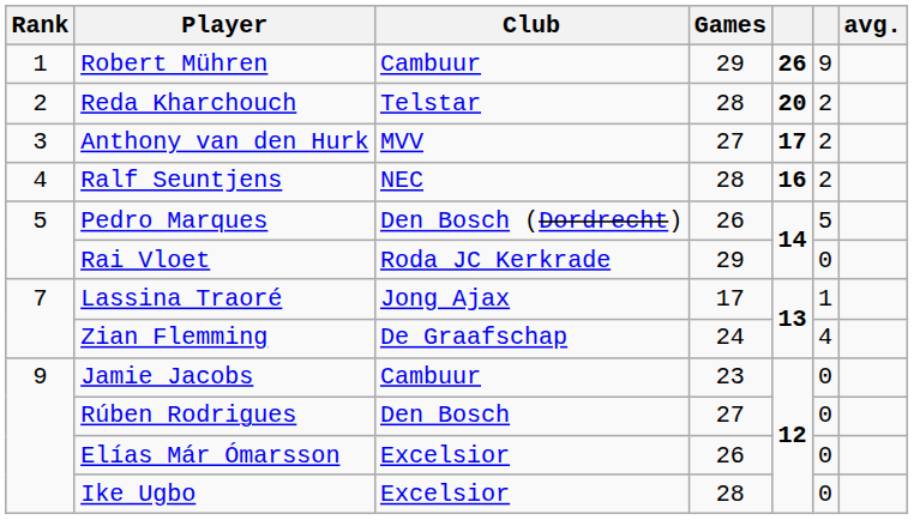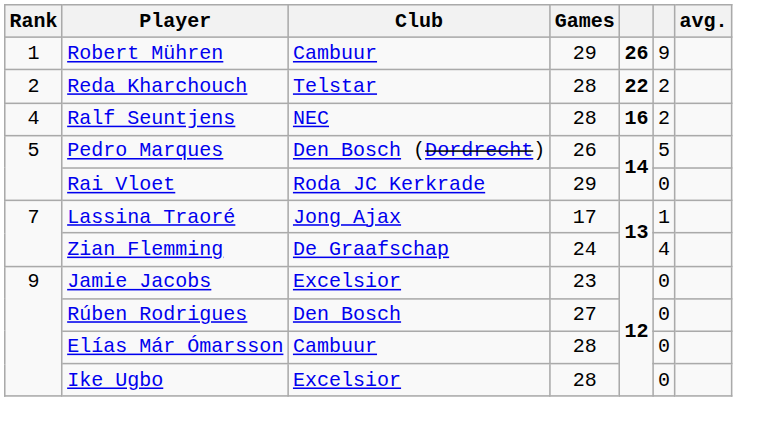Reda Kharchouch | column 5: 20 -> 22
- row: 3 | Anthony van den Hurk | MVV | 27 | 17 | 2
Jamie Jacobs | Club: Cambuur -> Excelsior
Elías Már Ómarsson | Club: Excelsior -> Cambuur
Elías Már Ómarsson | Games: 26 -> 28
